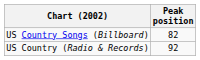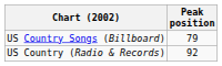US Country Songs (Billboard) | Peak position: 82 -> 79
